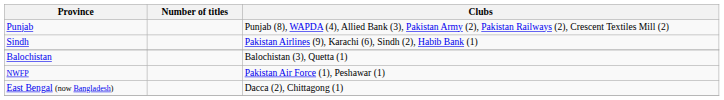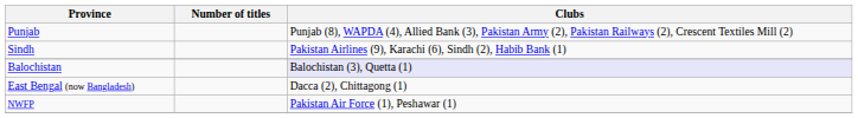Balochistan | Clubs: no background -> lavender background
rows swapped: East Bengal (now Bangladesh) <-> NWFP
